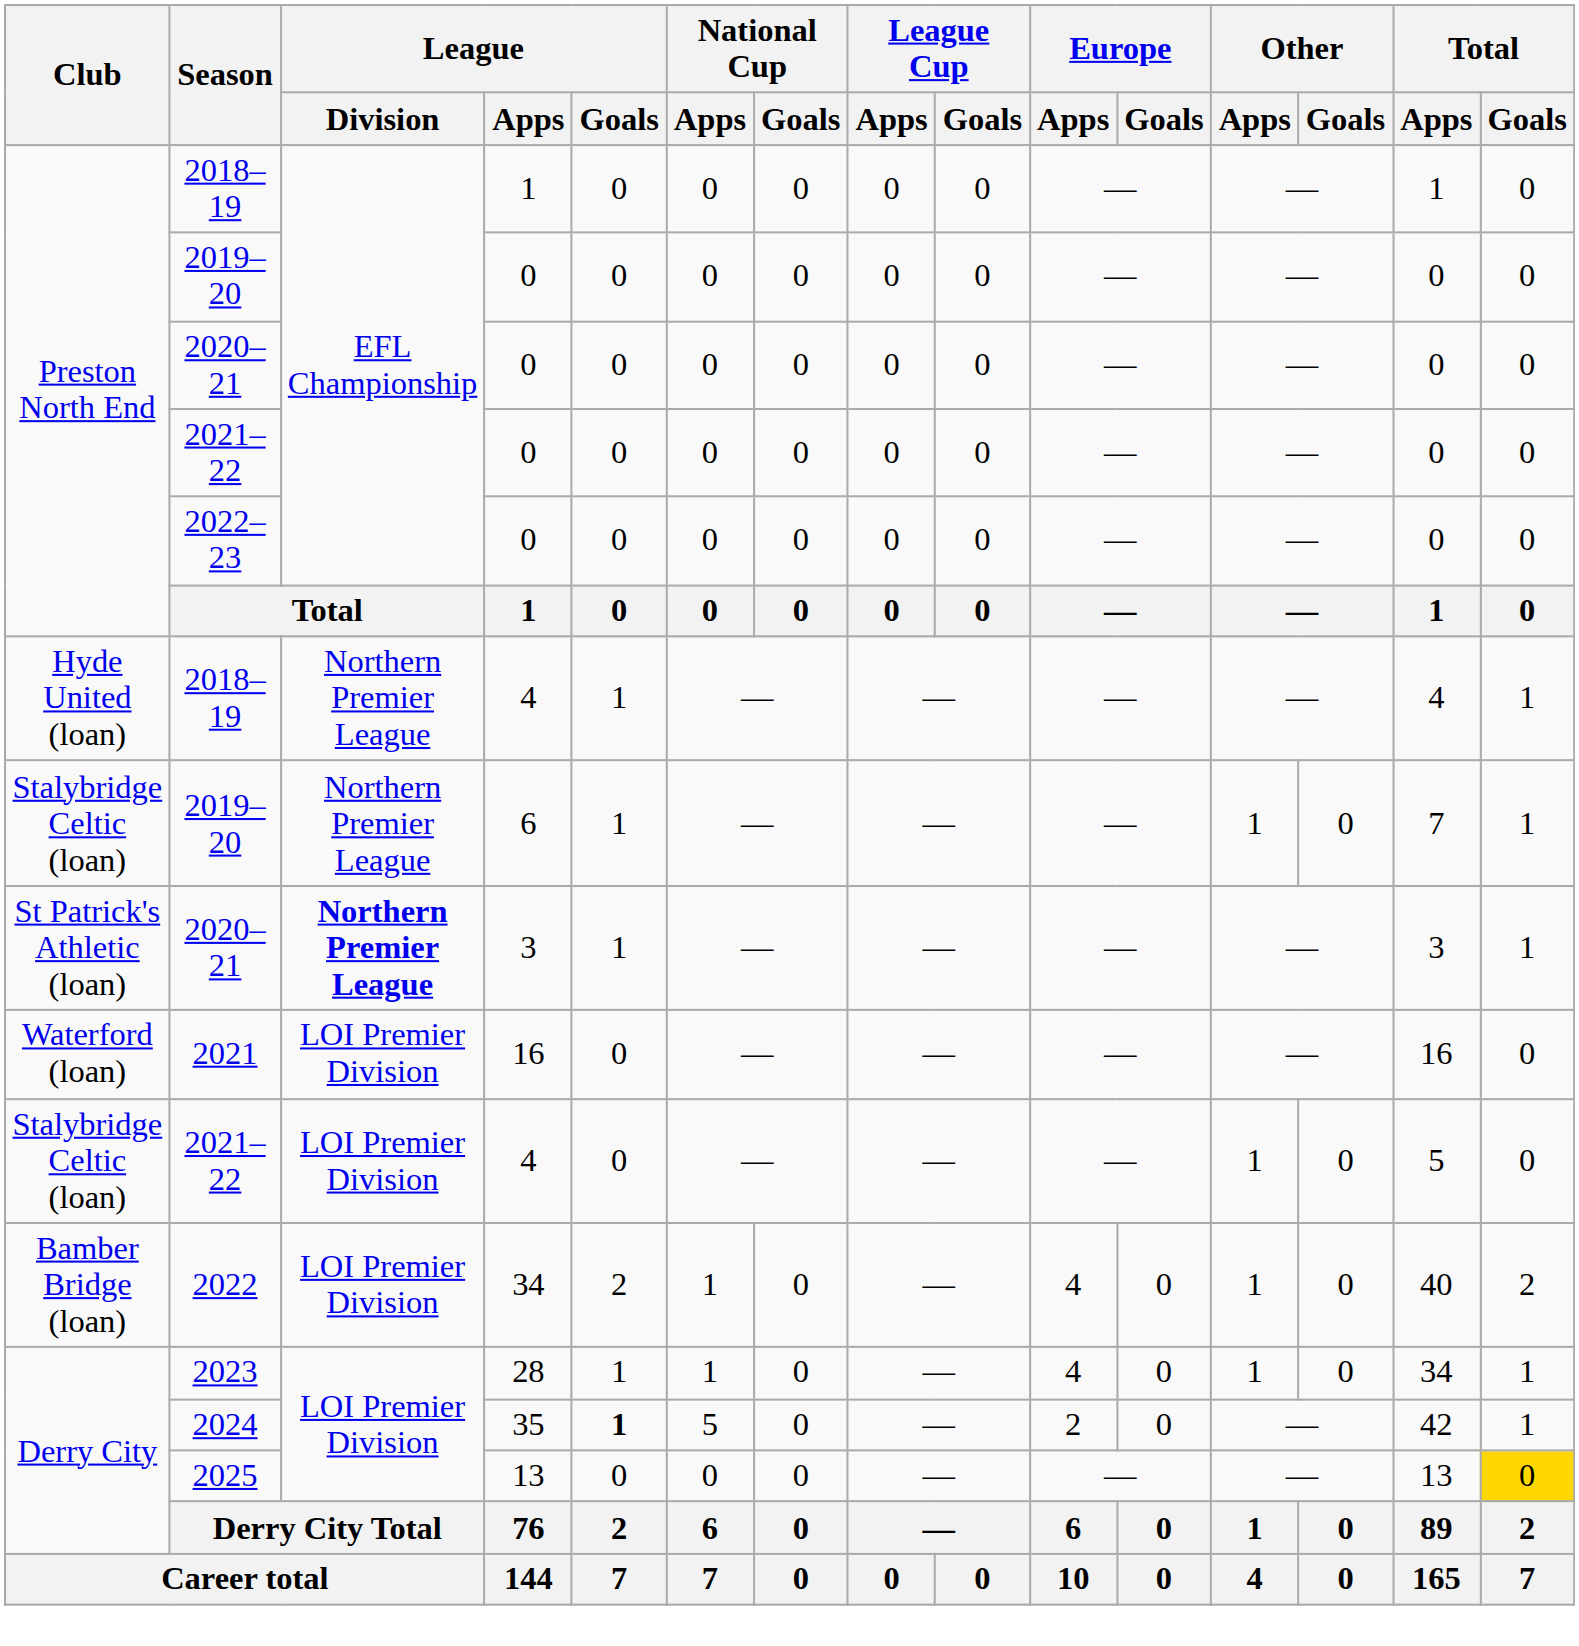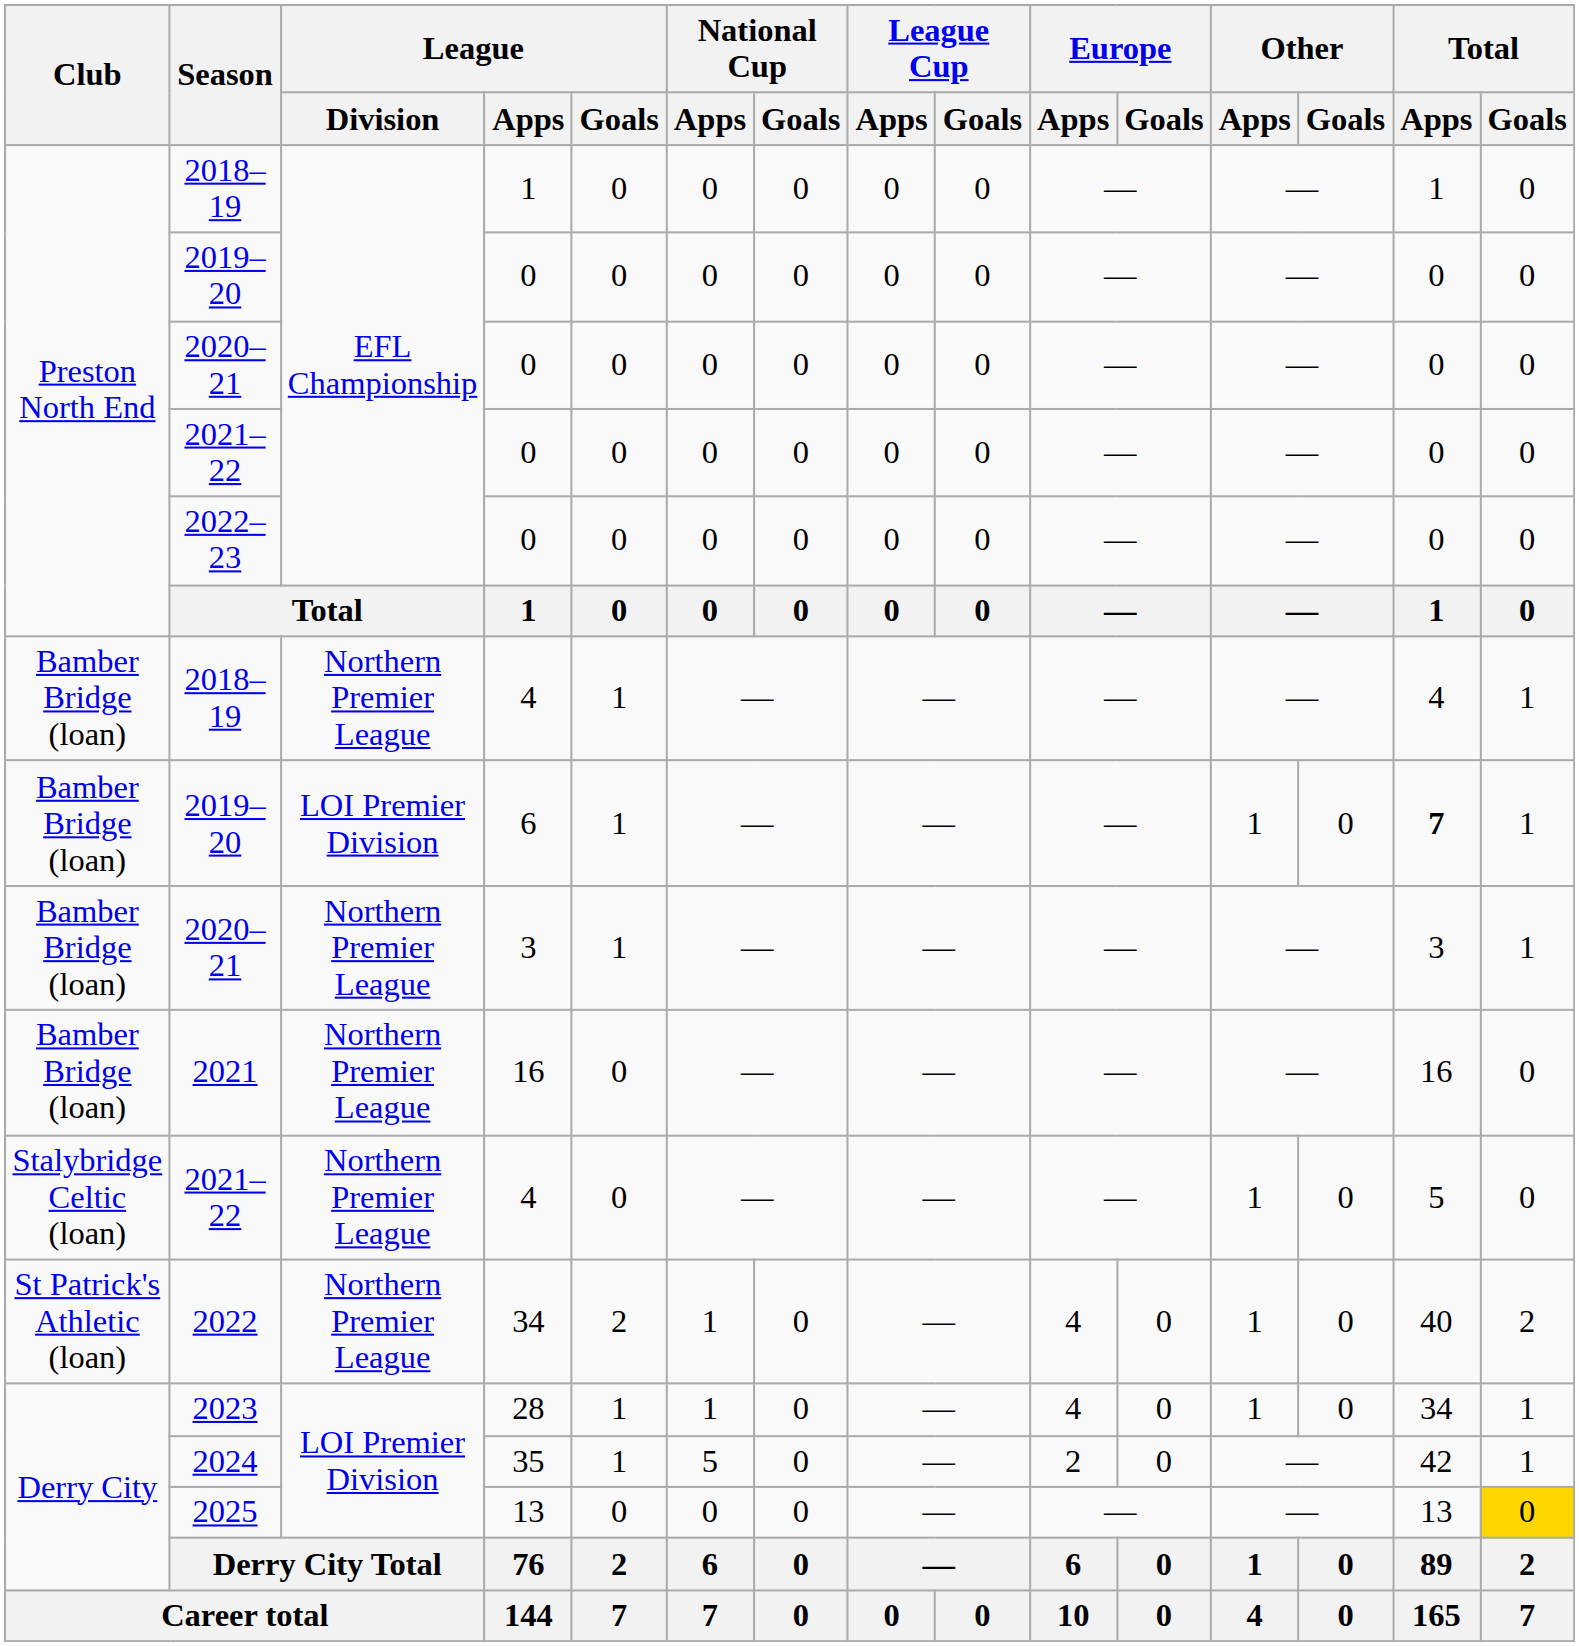2018–19 / 4 | Club: Hyde United (loan) -> Bamber Bridge (loan)
2019–20 / 6 | Club: Stalybridge Celtic (loan) -> Bamber Bridge (loan)
2019–20 / 6 | League / Division: Northern Premier League -> LOI Premier Division
2019–20 / 6 | Total / Apps: normal -> bold
2020–21 / 3 | Club: St Patrick's Athletic (loan) -> Bamber Bridge (loan)
2020–21 / 3 | League / Division: bold -> normal
2021 | Club: Waterford (loan) -> Bamber Bridge (loan)
2021 | League / Division: LOI Premier Division -> Northern Premier League
2021–22 / 4 | League / Division: LOI Premier Division -> Northern Premier League
2022 | Club: Bamber Bridge (loan) -> St Patrick's Athletic (loan)
2022 | League / Division: LOI Premier Division -> Northern Premier League
2024 | League / Goals: bold -> normal
